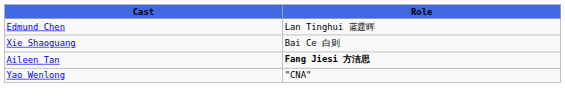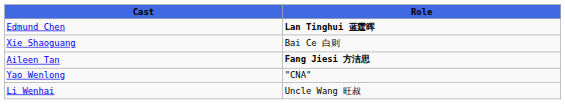Edmund Chen | Role: normal -> bold
+ row: Li Wenhai | Uncle Wang 旺叔
